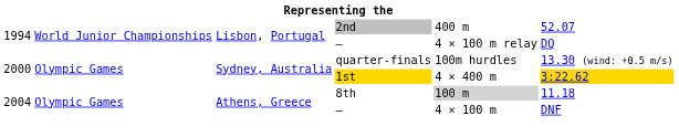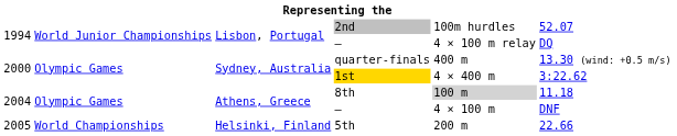2nd | column 5: 400 m -> 100m hurdles
quarter-finals | column 5: 100m hurdles -> 400 m
1st | column 6: gold background -> no background
+ row: 2005 | World Championships | Helsinki, Finland | 5th | 200 m | 22.66
